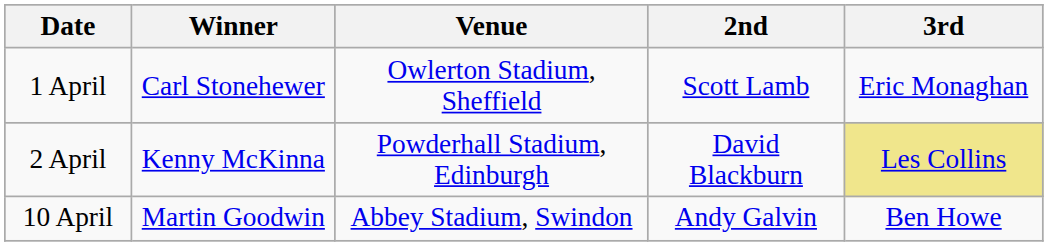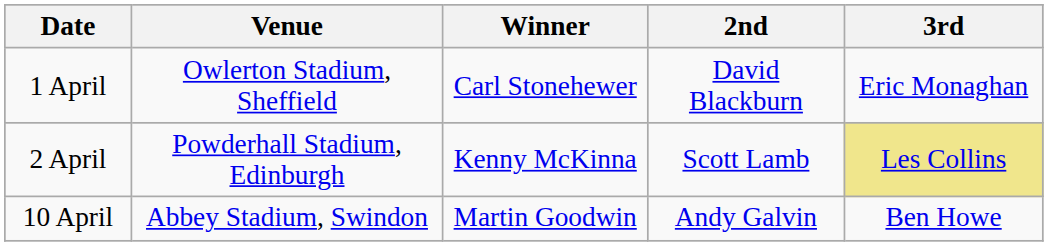columns swapped: Venue <-> Winner
1 April | 2nd: Scott Lamb -> David Blackburn
2 April | 2nd: David Blackburn -> Scott Lamb
